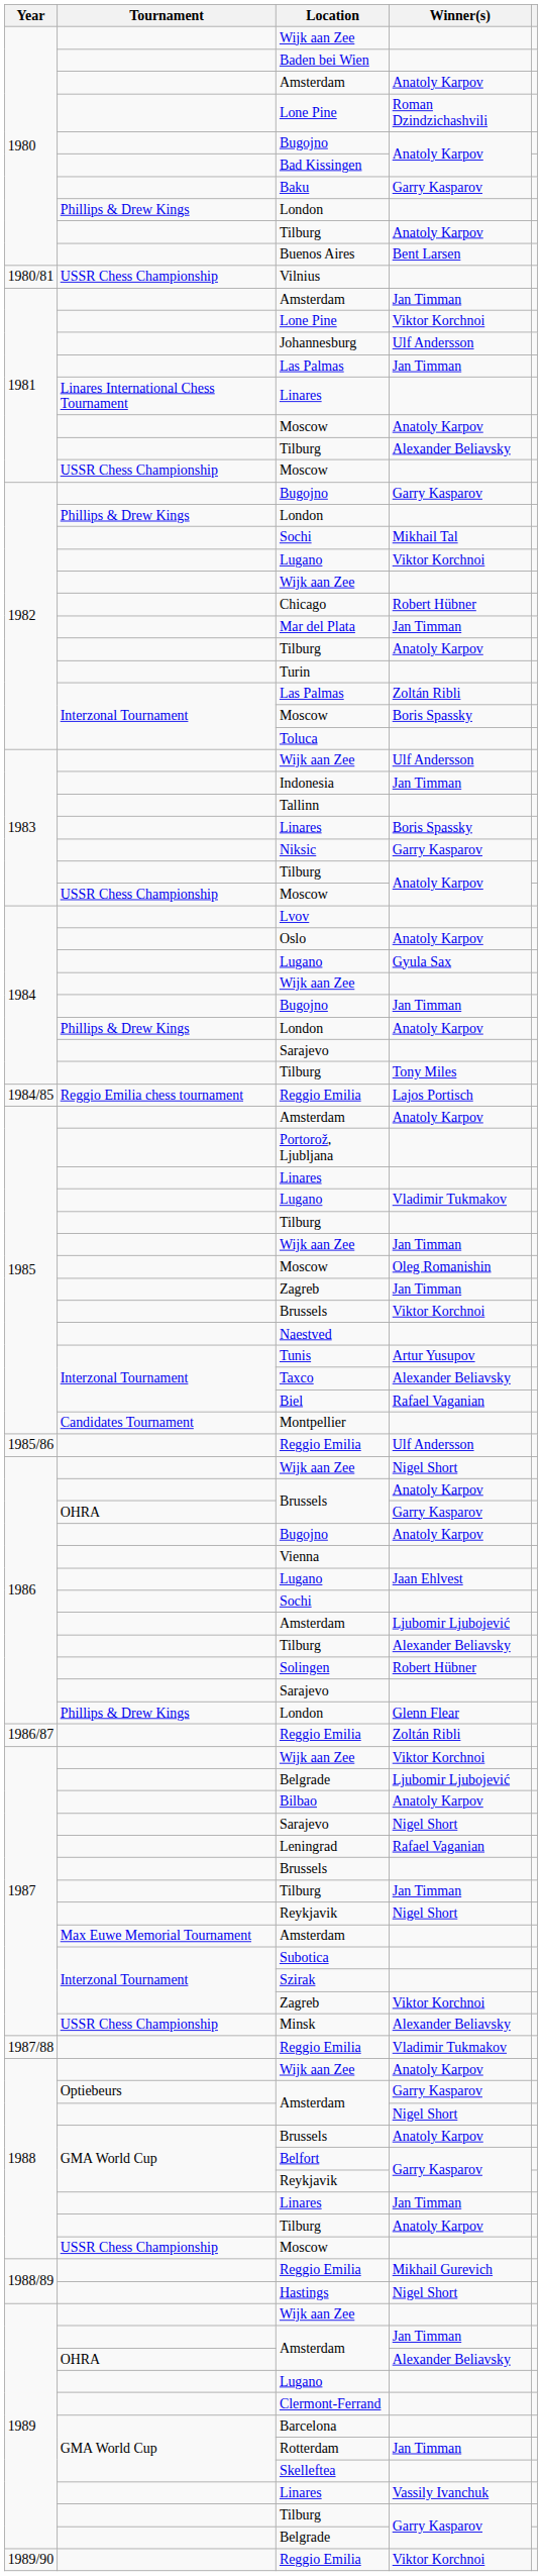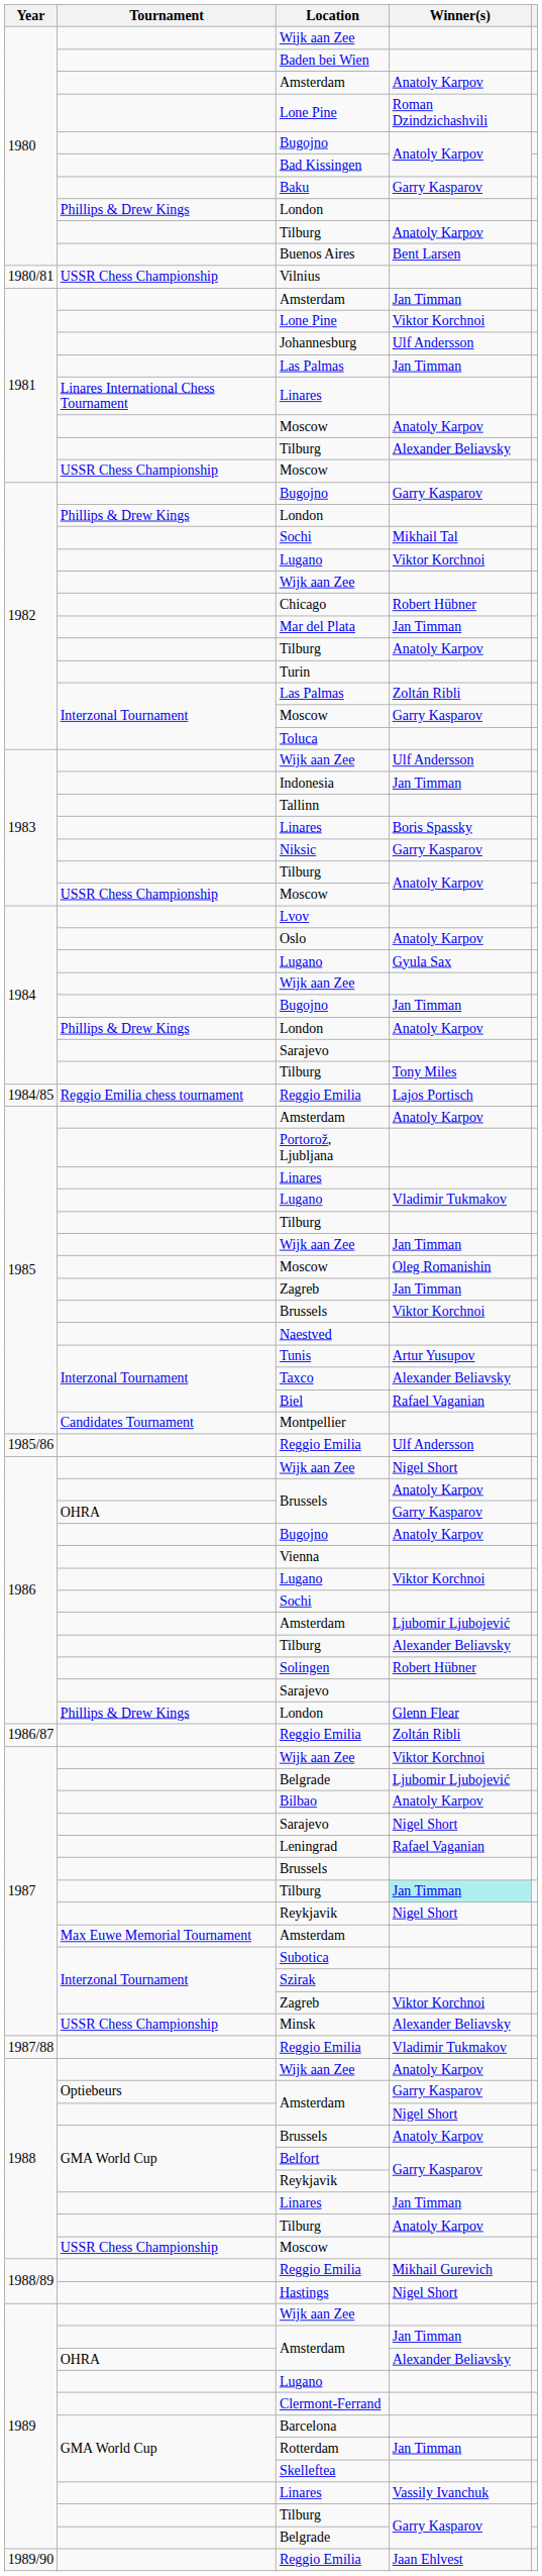1982 / Moscow | Winner(s): Boris Spassky -> Garry Kasparov
1986 / Lugano | Winner(s): Jaan Ehlvest -> Viktor Korchnoi
1987 / Tilburg | Winner(s): no background -> paleturquoise background
1989/90 / Reggio Emilia | Winner(s): Viktor Korchnoi -> Jaan Ehlvest
